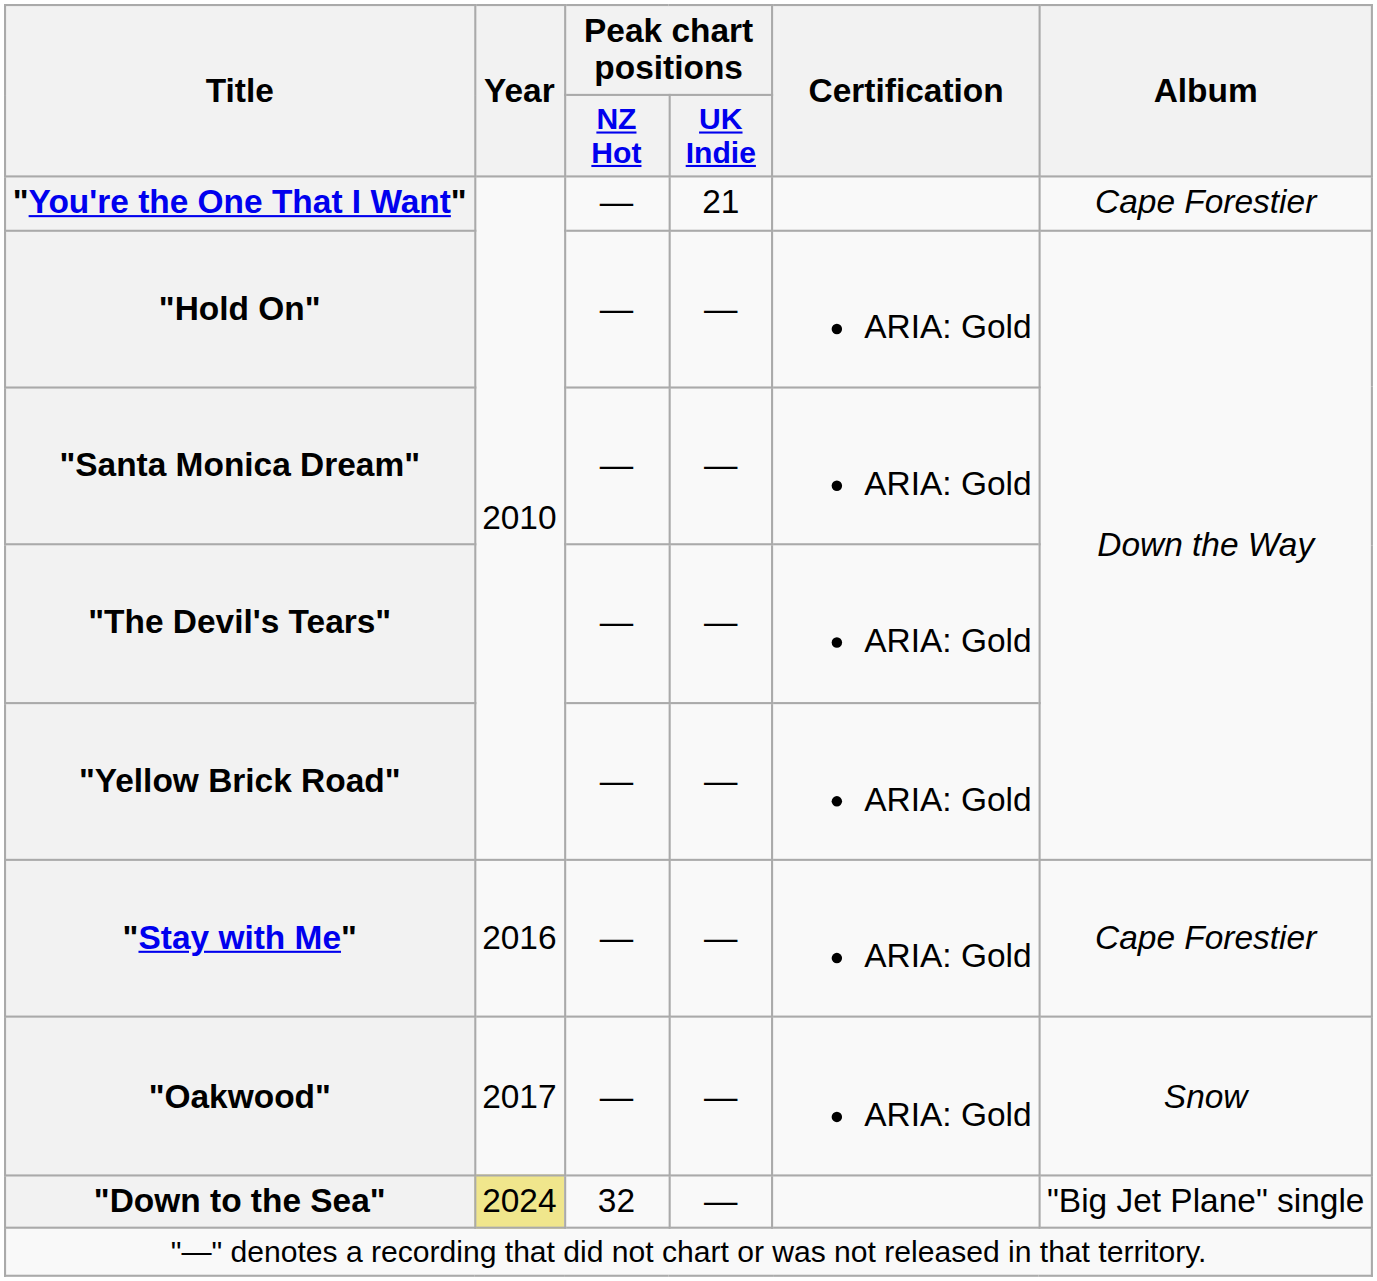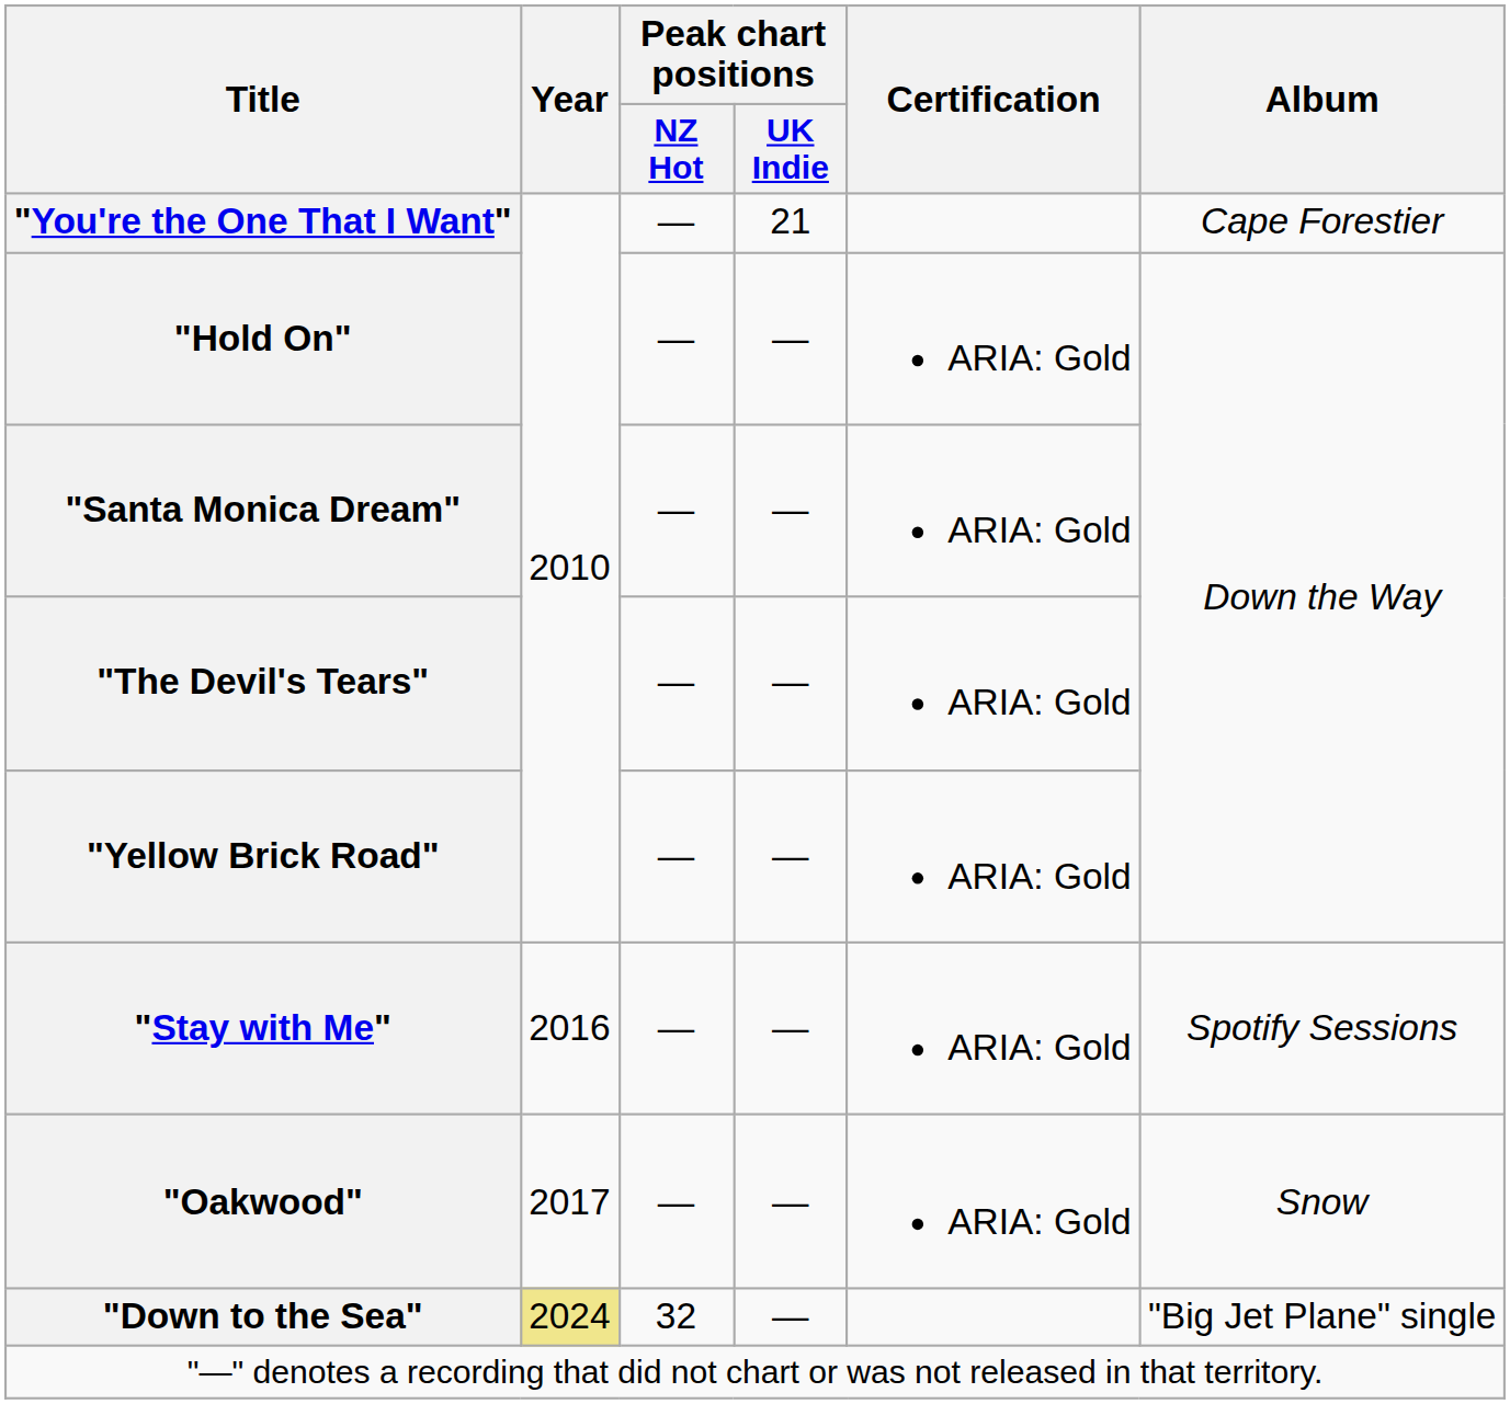"Stay with Me" | Album: Cape Forestier -> Spotify Sessions
